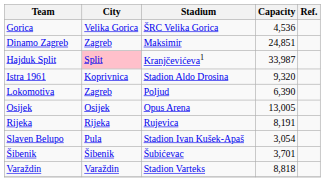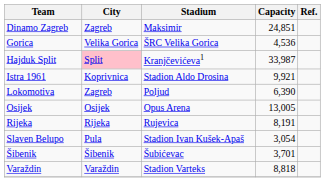rows swapped: Dinamo Zagreb <-> Gorica
Istra 1961 | Capacity: 9,320 -> 9,921
